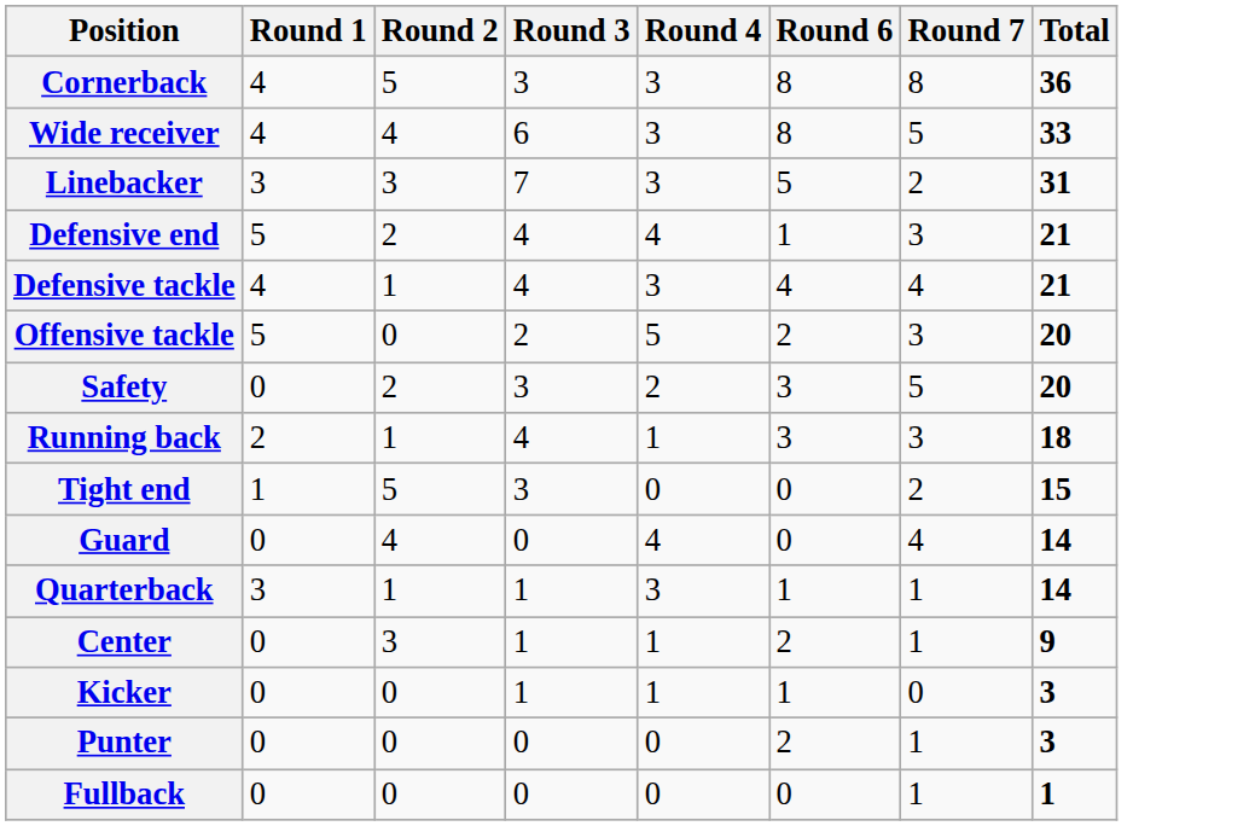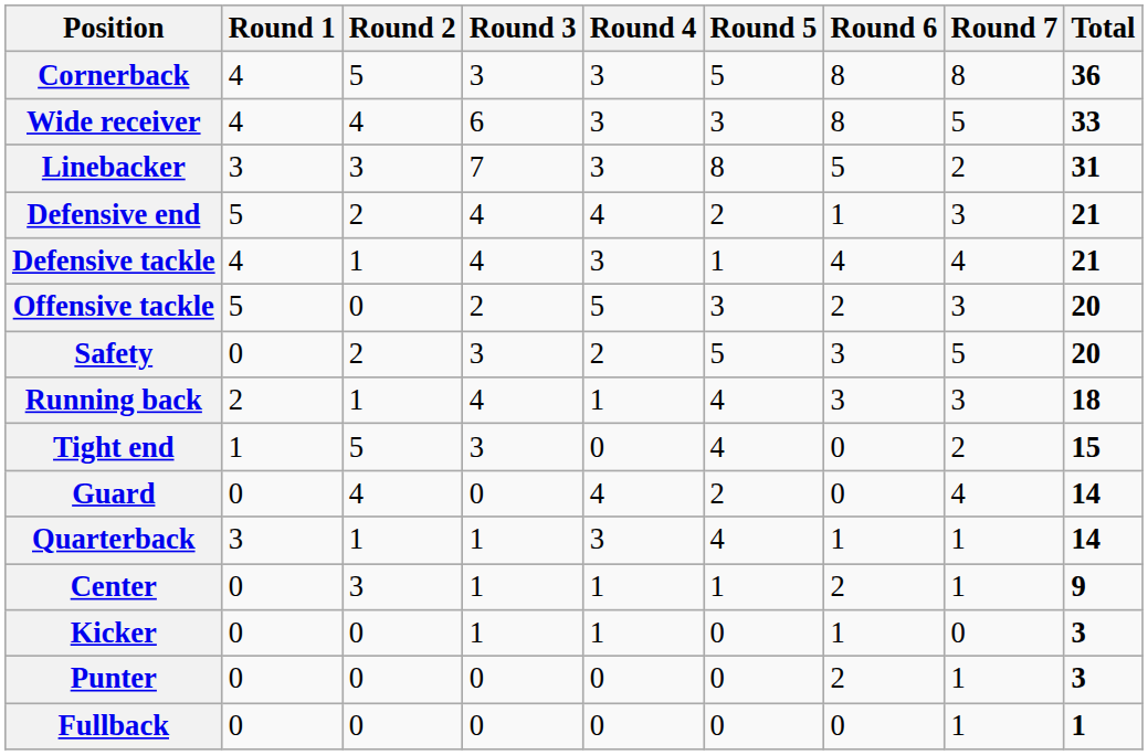+ column: Round 5 | 5 | 3 | 8 | 2 | 1 | 3 | 5 | 4 | 4 | 2 | 4 | 1 | 0 | 0 | 0
